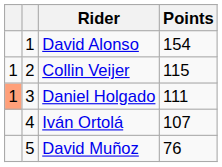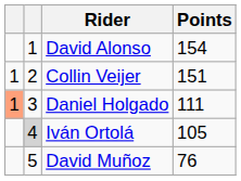Collin Veijer | Points: 115 -> 151
Iván Ortolá | column 2: no background -> lightgrey background
Iván Ortolá | Points: 107 -> 105
